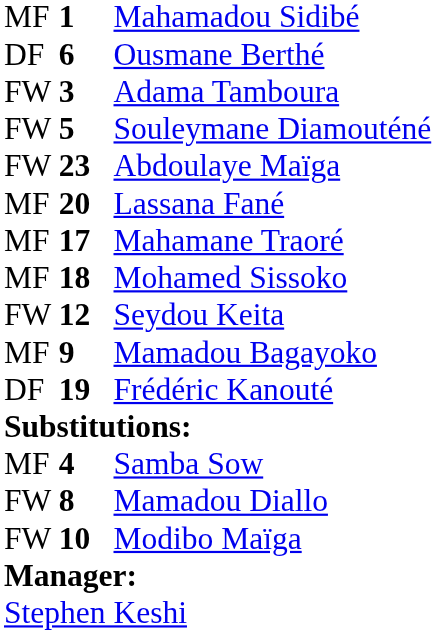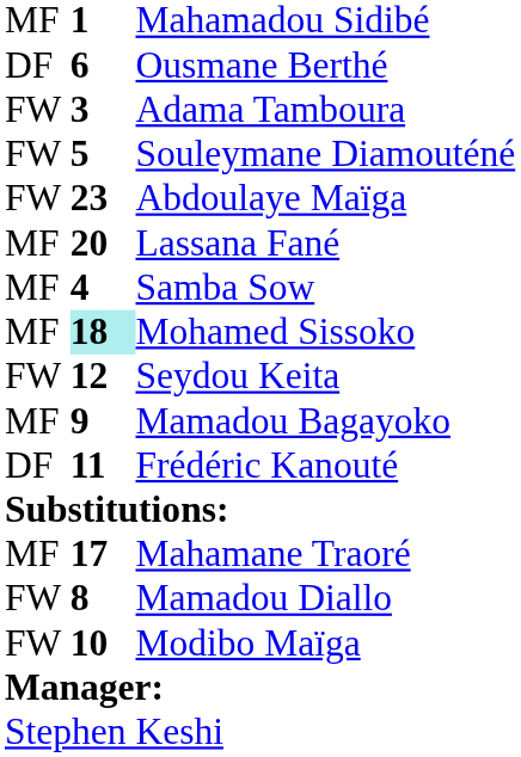rows swapped: Mahamane Traoré <-> Samba Sow
Mohamed Sissoko | column 2: no background -> paleturquoise background
Frédéric Kanouté | column 2: 19 -> 11
